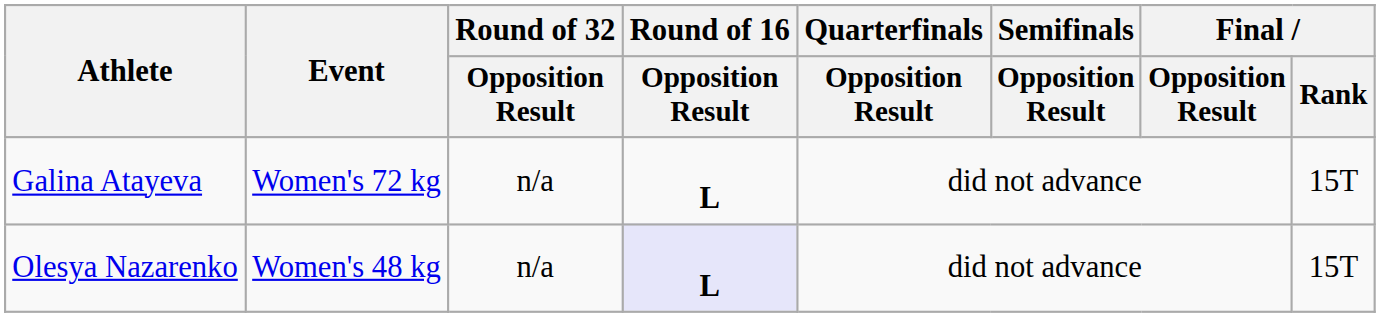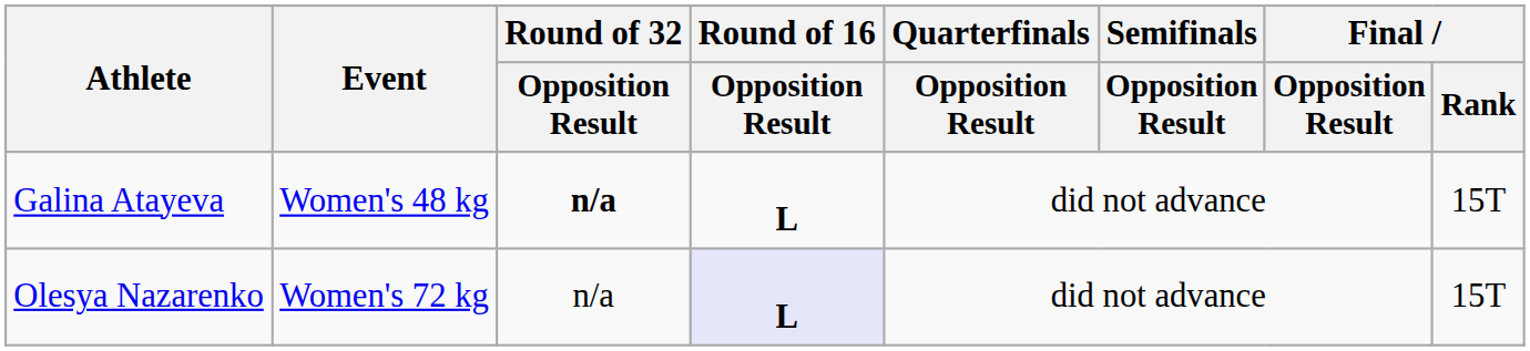Galina Atayeva | Event: Women's 72 kg -> Women's 48 kg
Galina Atayeva | Round of 32 / Opposition Result: normal -> bold
Olesya Nazarenko | Event: Women's 48 kg -> Women's 72 kg
